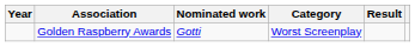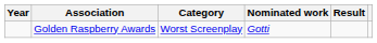columns swapped: Nominated work <-> Category
